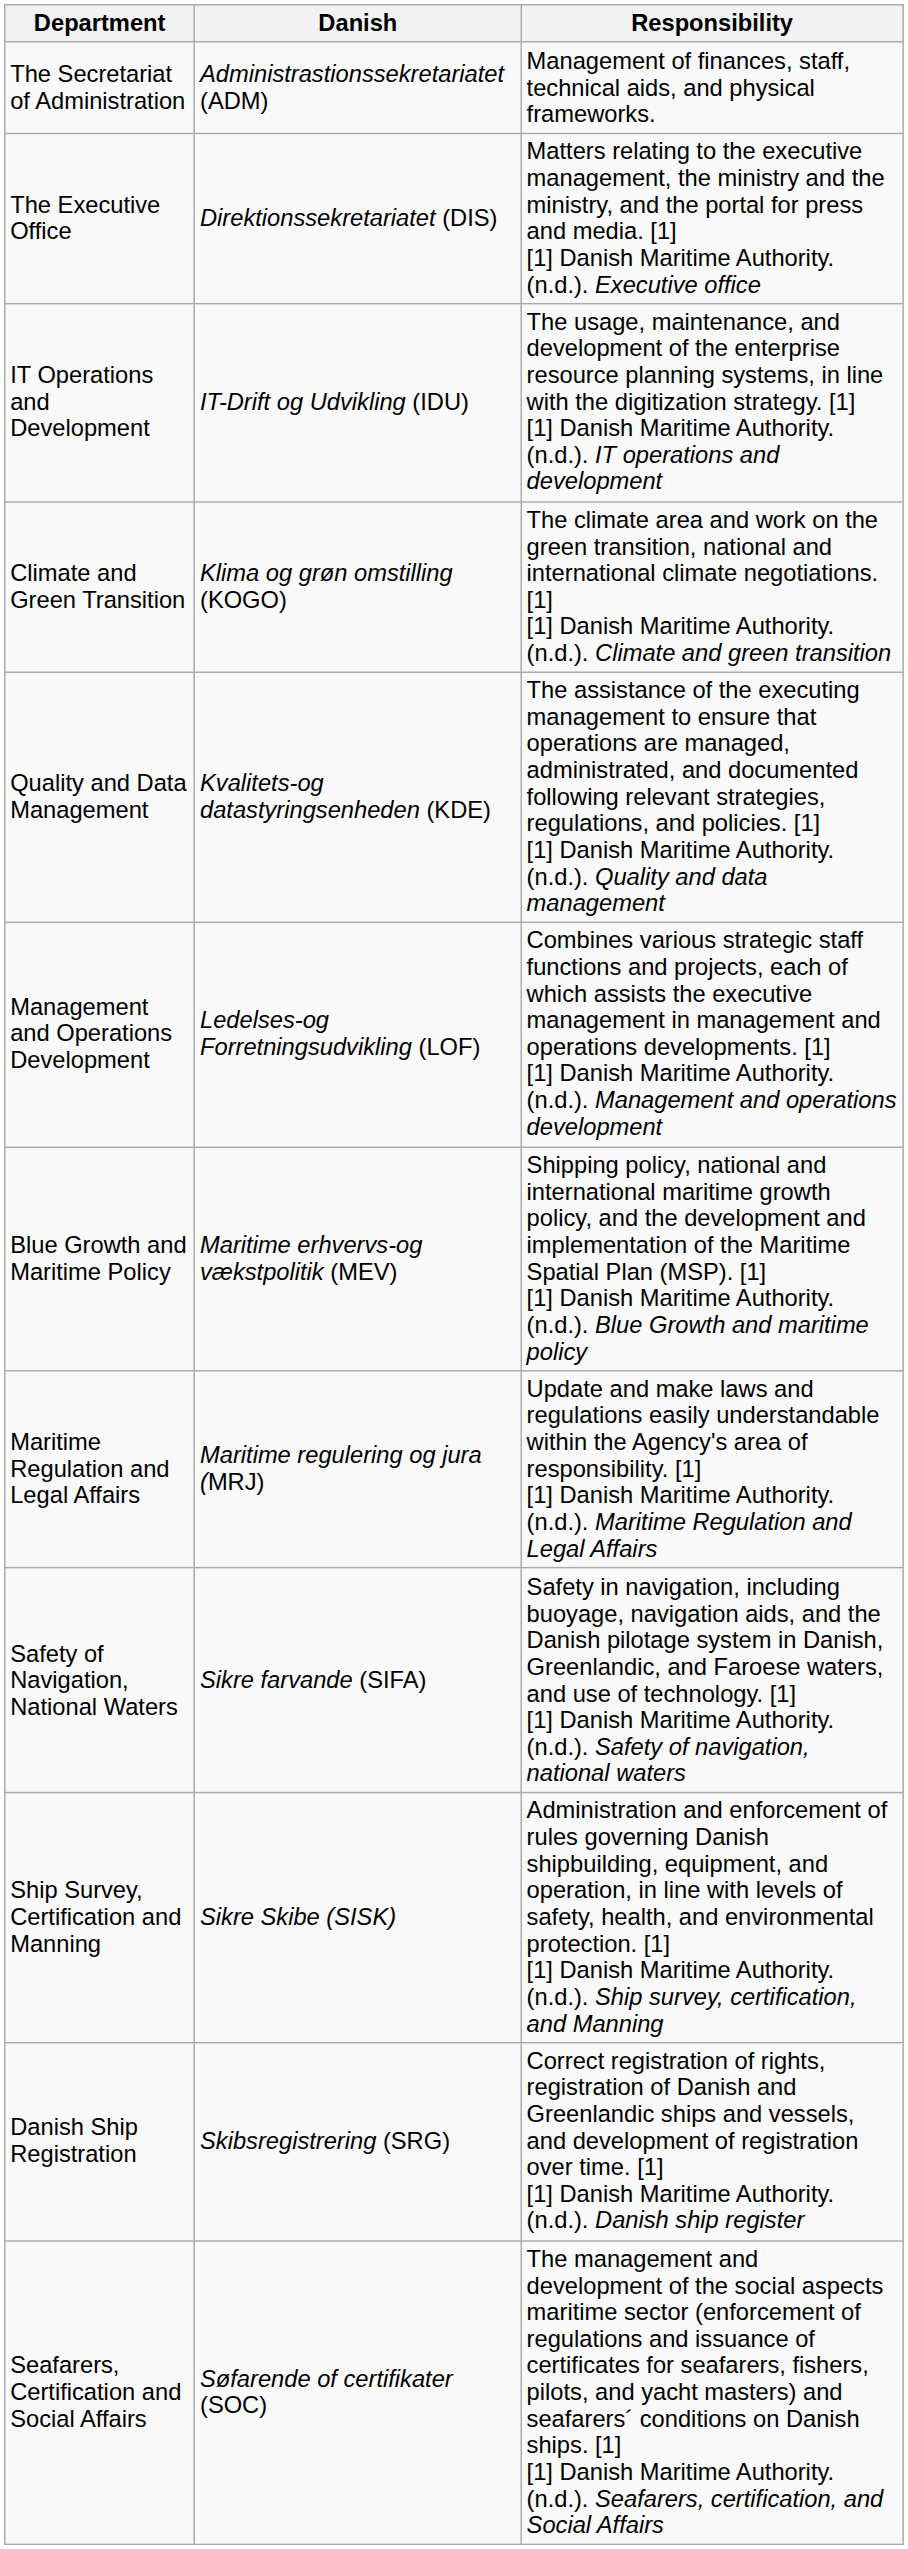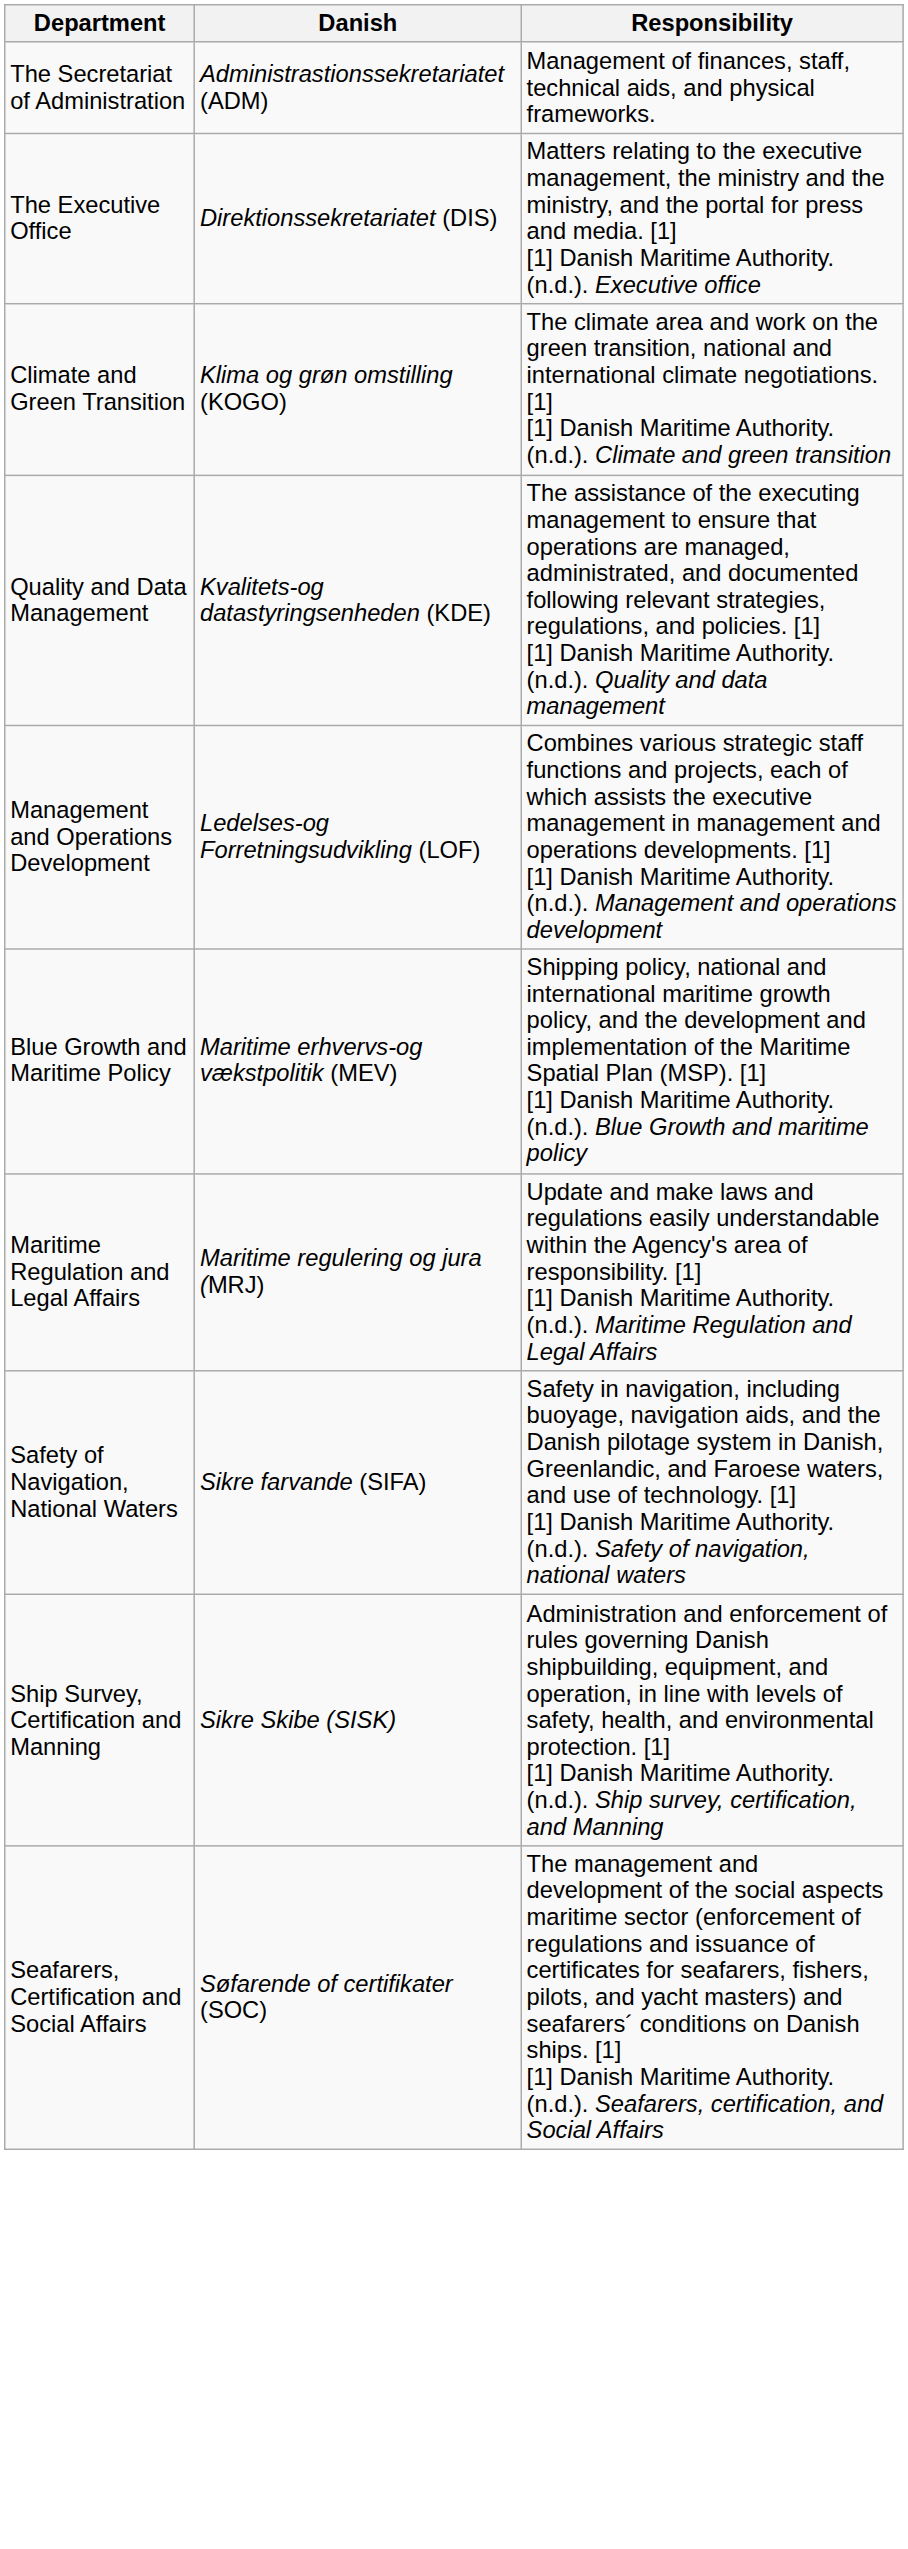- row: IT Operations and Development | IT-Drift og Udvikling (IDU) | The usage, maintenance, and development of the enterprise resource planning systems, in line with the digitization strategy. [1] [1] Danish Maritime Authority. (n.d.). IT operations and development
- row: Danish Ship Registration | Skibsregistrering (SRG) | Correct registration of rights, registration of Danish and Greenlandic ships and vessels, and development of registration over time. [1] [1] Danish Maritime Authority. (n.d.). Danish ship register
